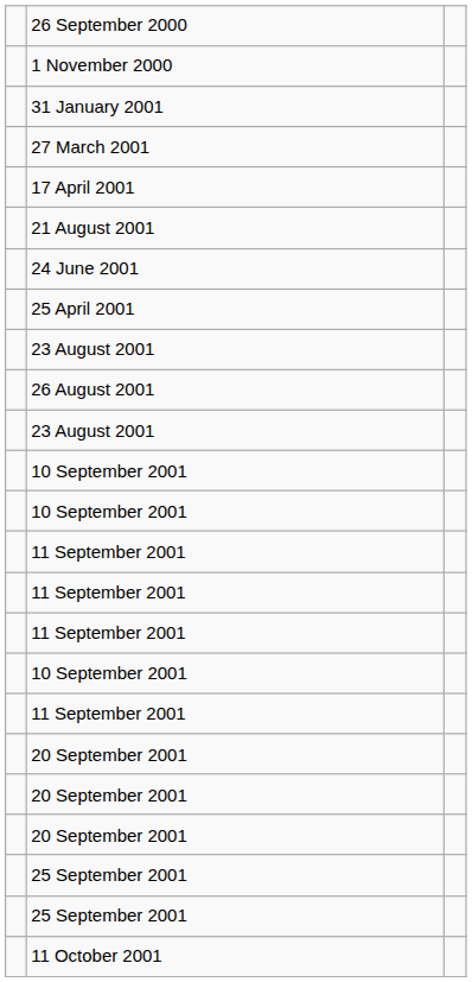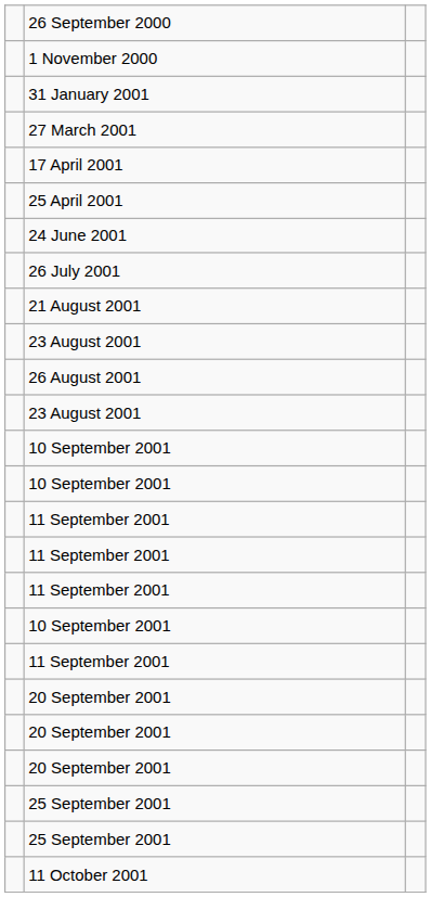rows swapped: 25 April 2001 <-> 21 August 2001
+ row: 26 July 2001
